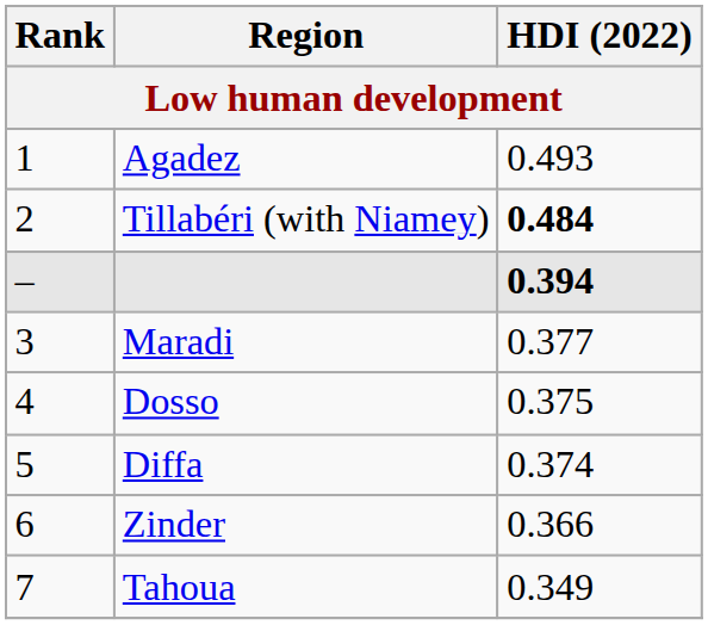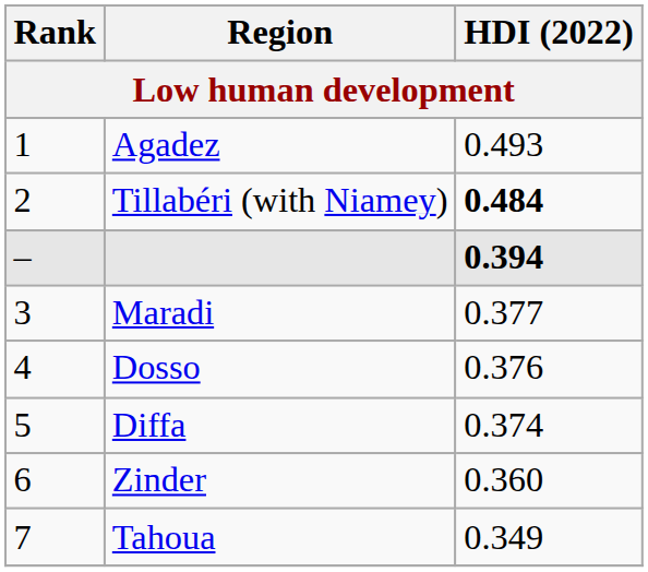Dosso | HDI (2022): 0.375 -> 0.376
Zinder | HDI (2022): 0.366 -> 0.360
